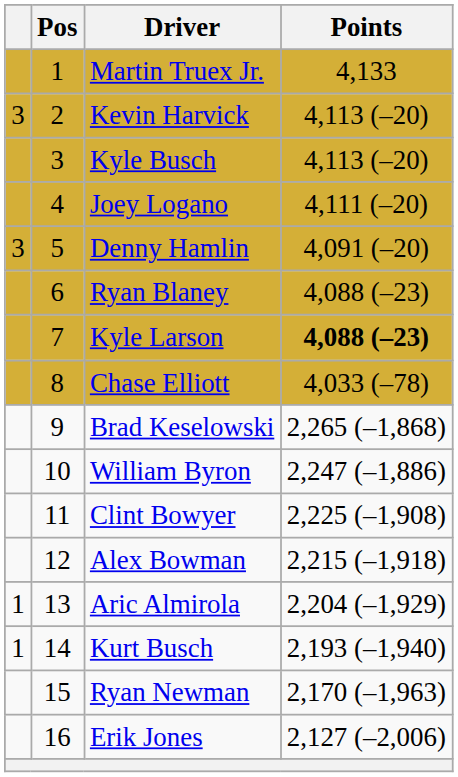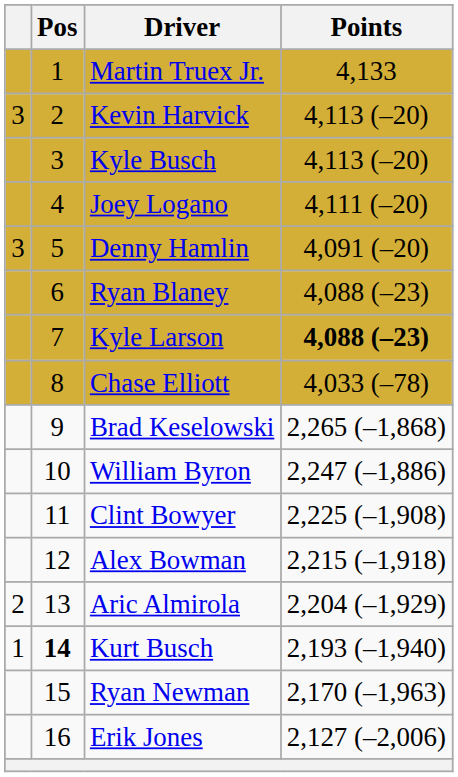Aric Almirola | column 1: 1 -> 2
Kurt Busch | Pos: normal -> bold
